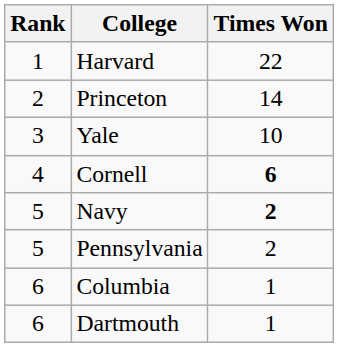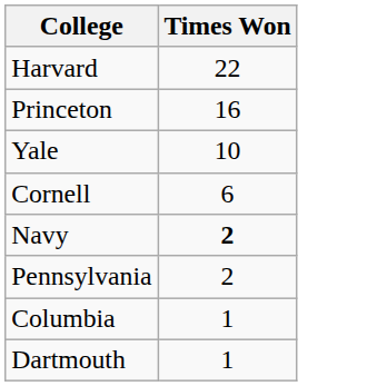- column: Rank | 1 | 2 | 3 | 4 | 5 | 5 | 6 | 6
Princeton | Times Won: 14 -> 16
Cornell | Times Won: bold -> normal
